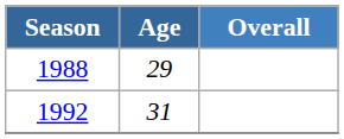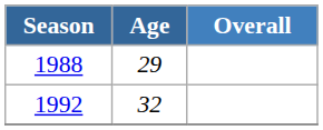1992 | Age: 31 -> 32
